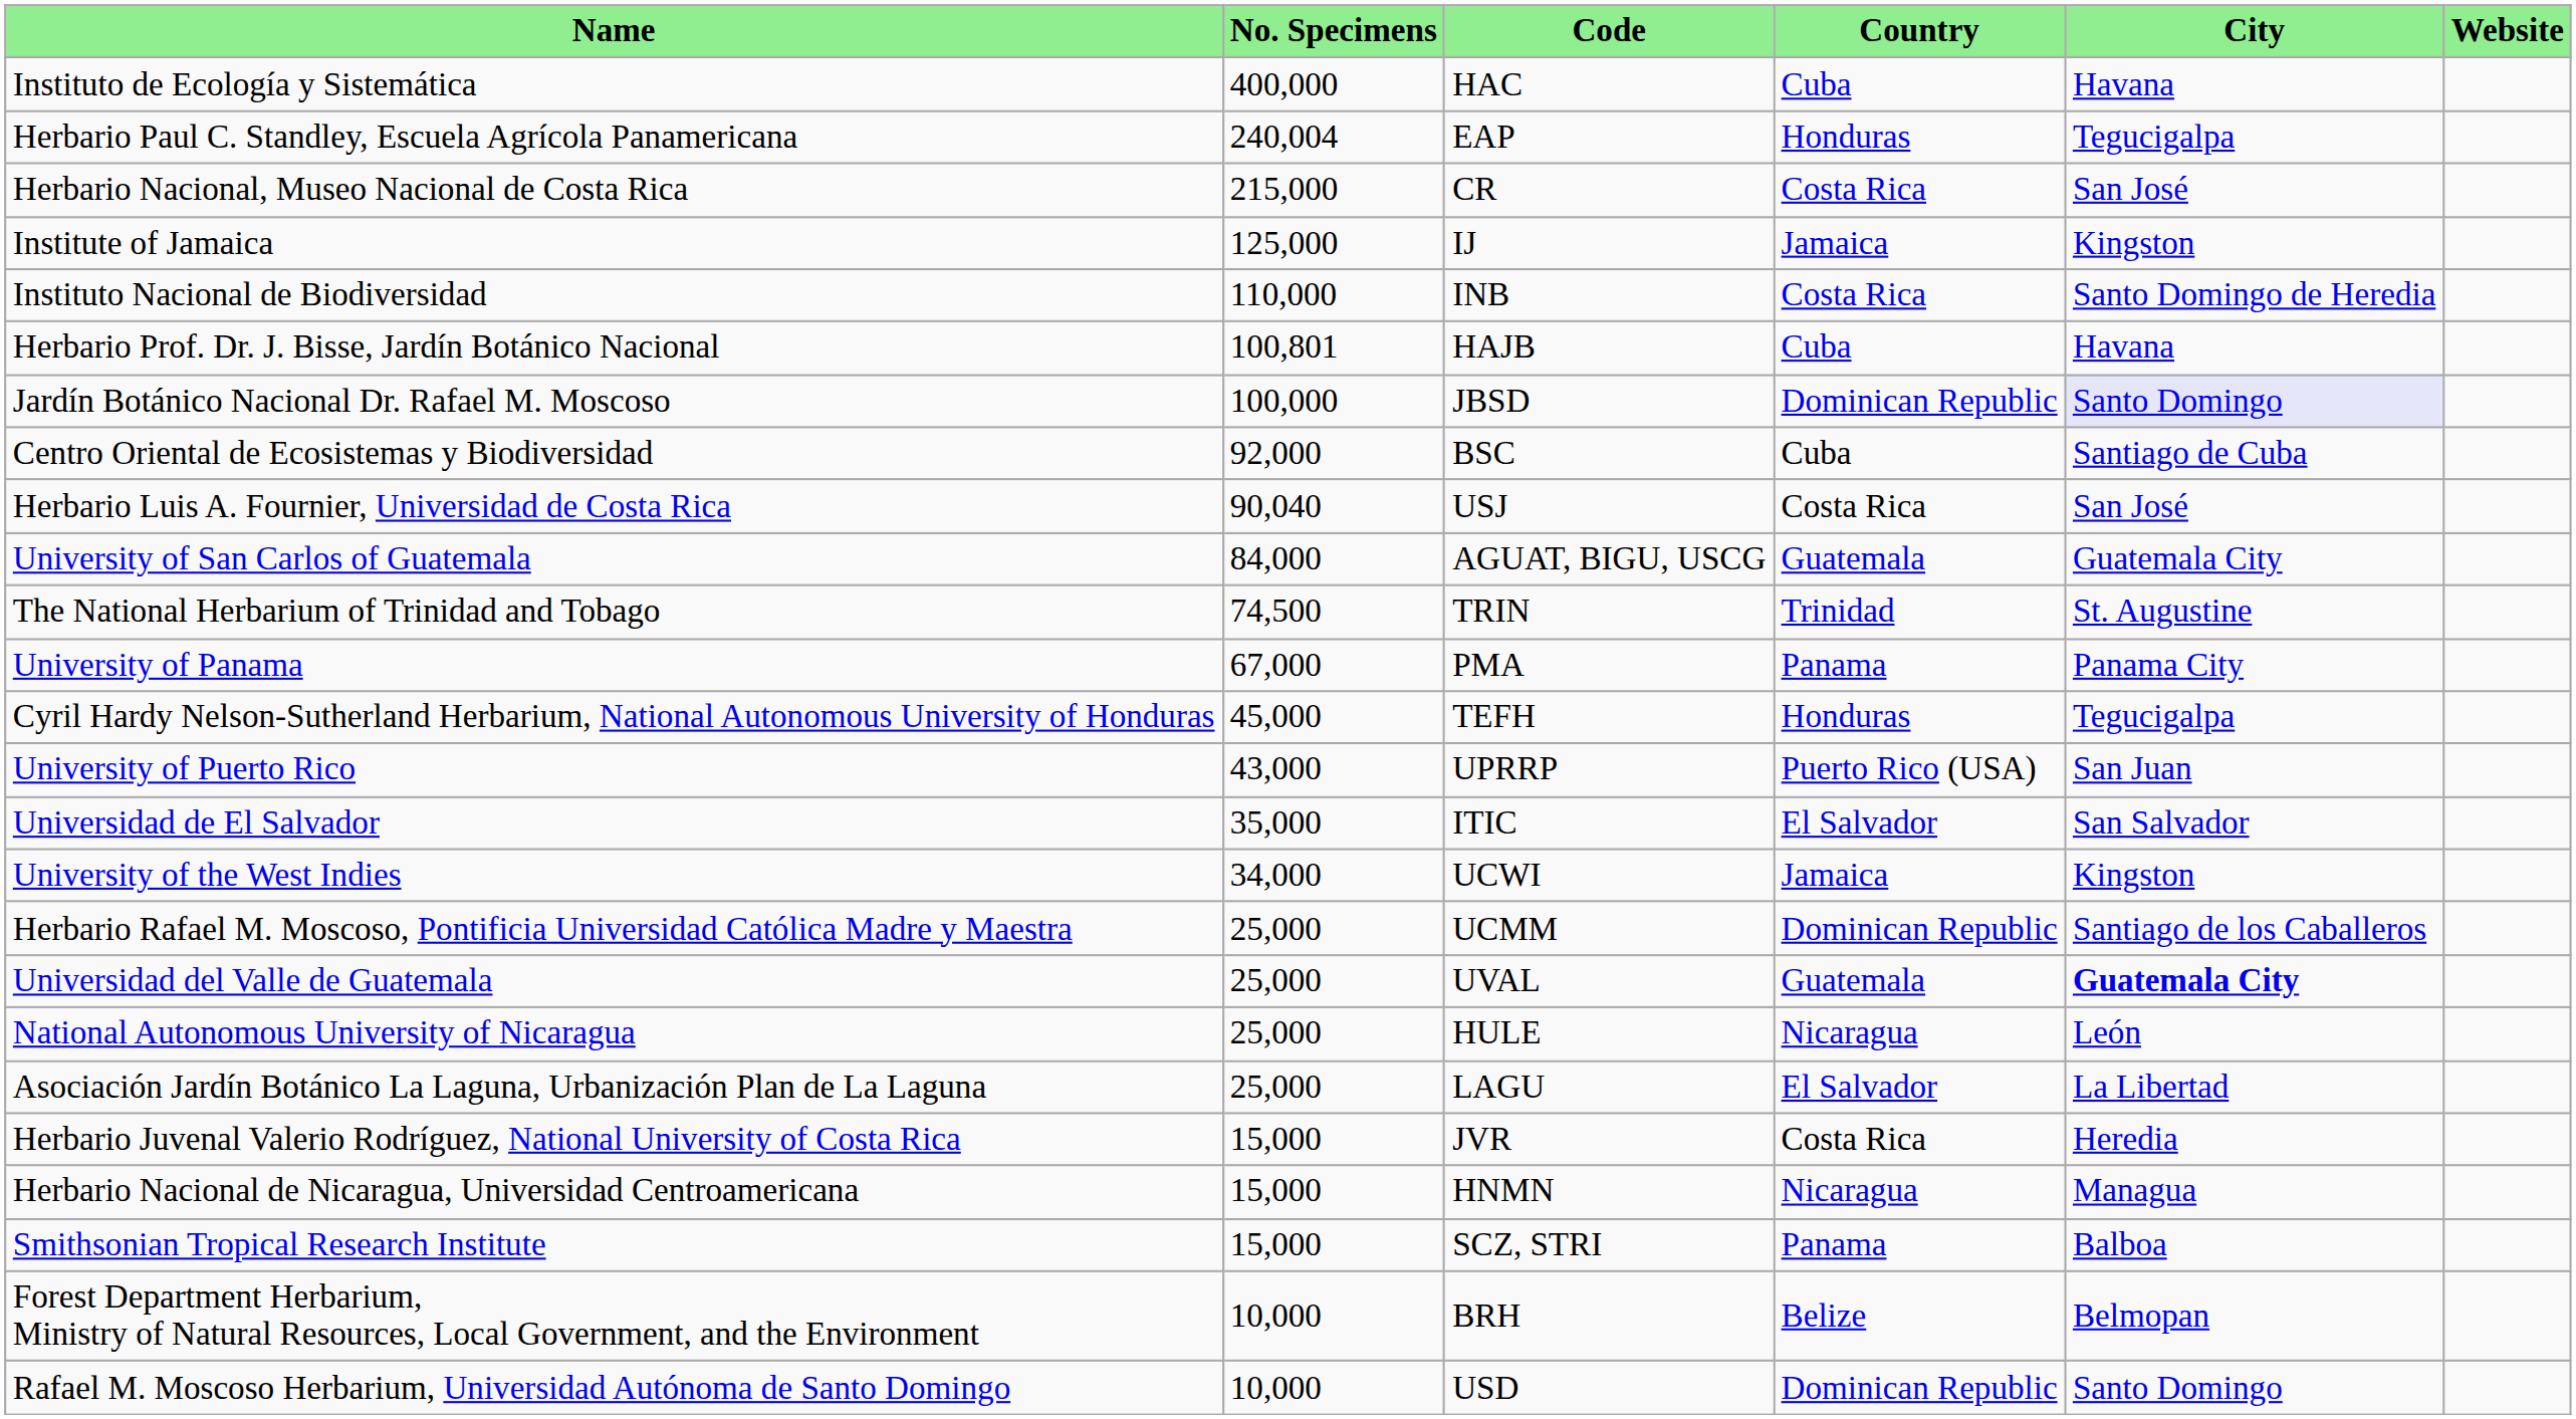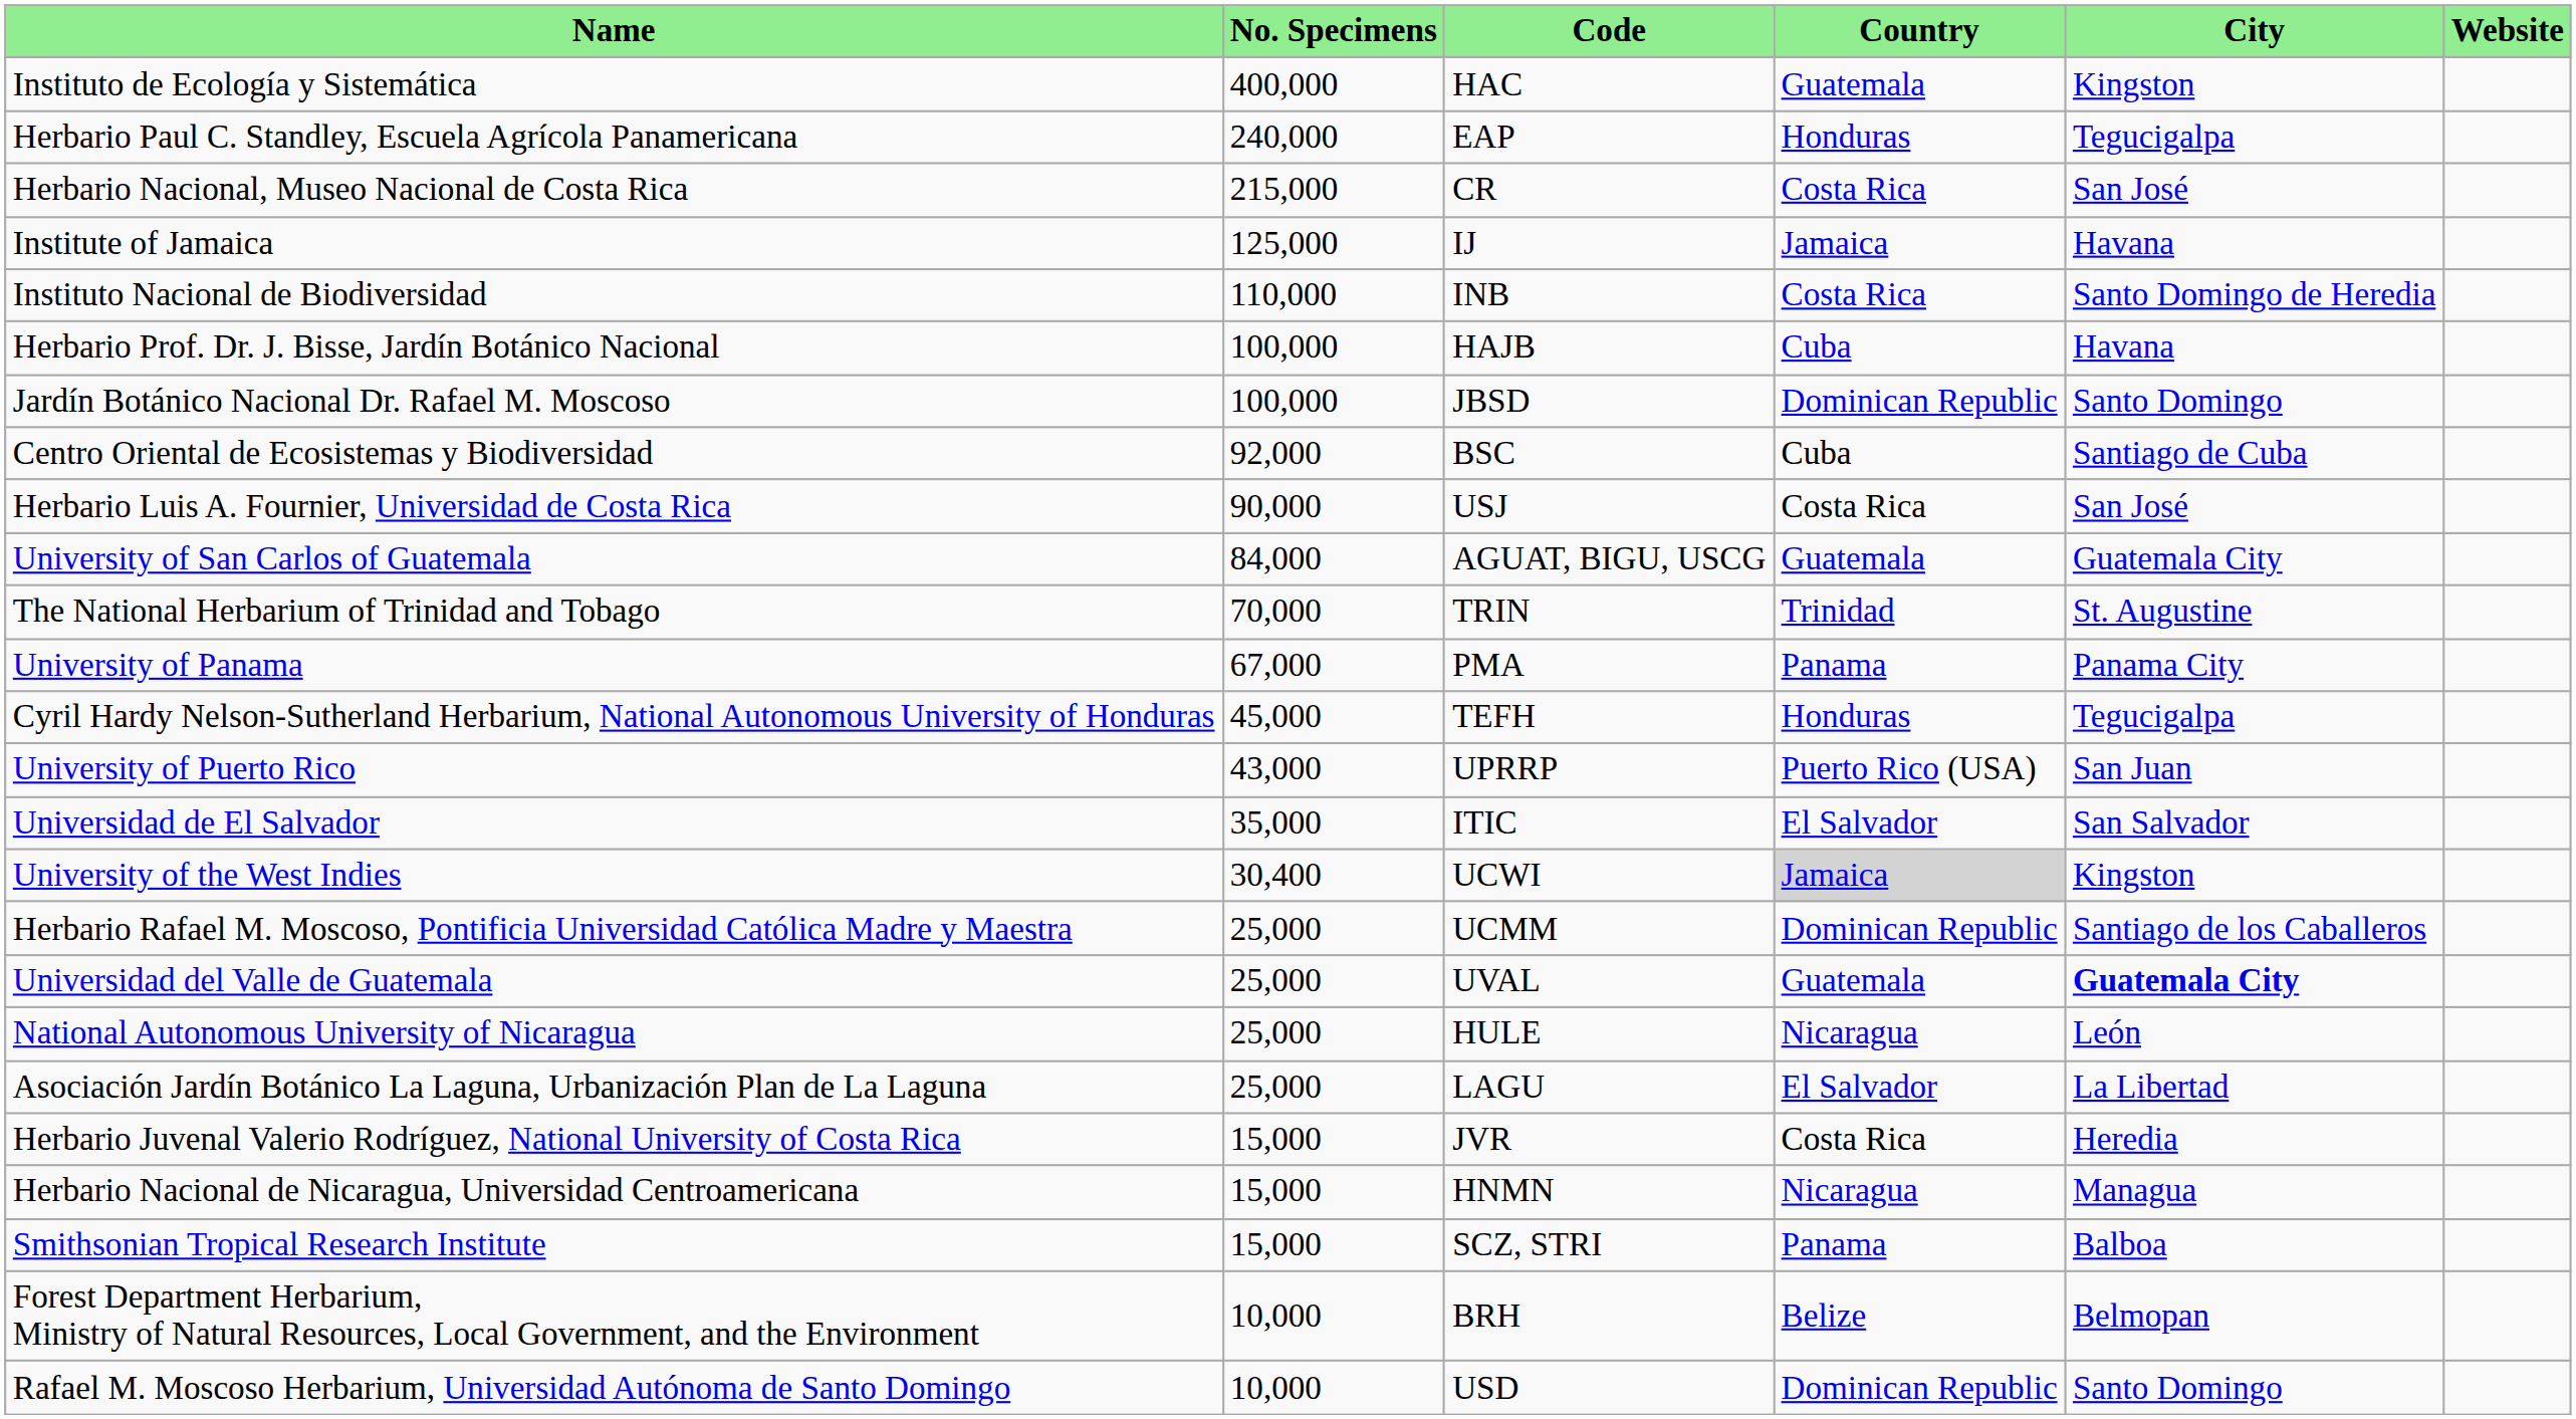Instituto de Ecología y Sistemática | Country: Cuba -> Guatemala
Instituto de Ecología y Sistemática | City: Havana -> Kingston
Herbario Paul C. Standley, Escuela Agrícola Panamericana | No. Specimens: 240,004 -> 240,000
Institute of Jamaica | City: Kingston -> Havana
Herbario Prof. Dr. J. Bisse, Jardín Botánico Nacional | No. Specimens: 100,801 -> 100,000
Jardín Botánico Nacional Dr. Rafael M. Moscoso | City: lavender background -> no background
Herbario Luis A. Fournier, Universidad de Costa Rica | No. Specimens: 90,040 -> 90,000
The National Herbarium of Trinidad and Tobago | No. Specimens: 74,500 -> 70,000
University of the West Indies | No. Specimens: 34,000 -> 30,400
University of the West Indies | Country: no background -> lightgrey background
